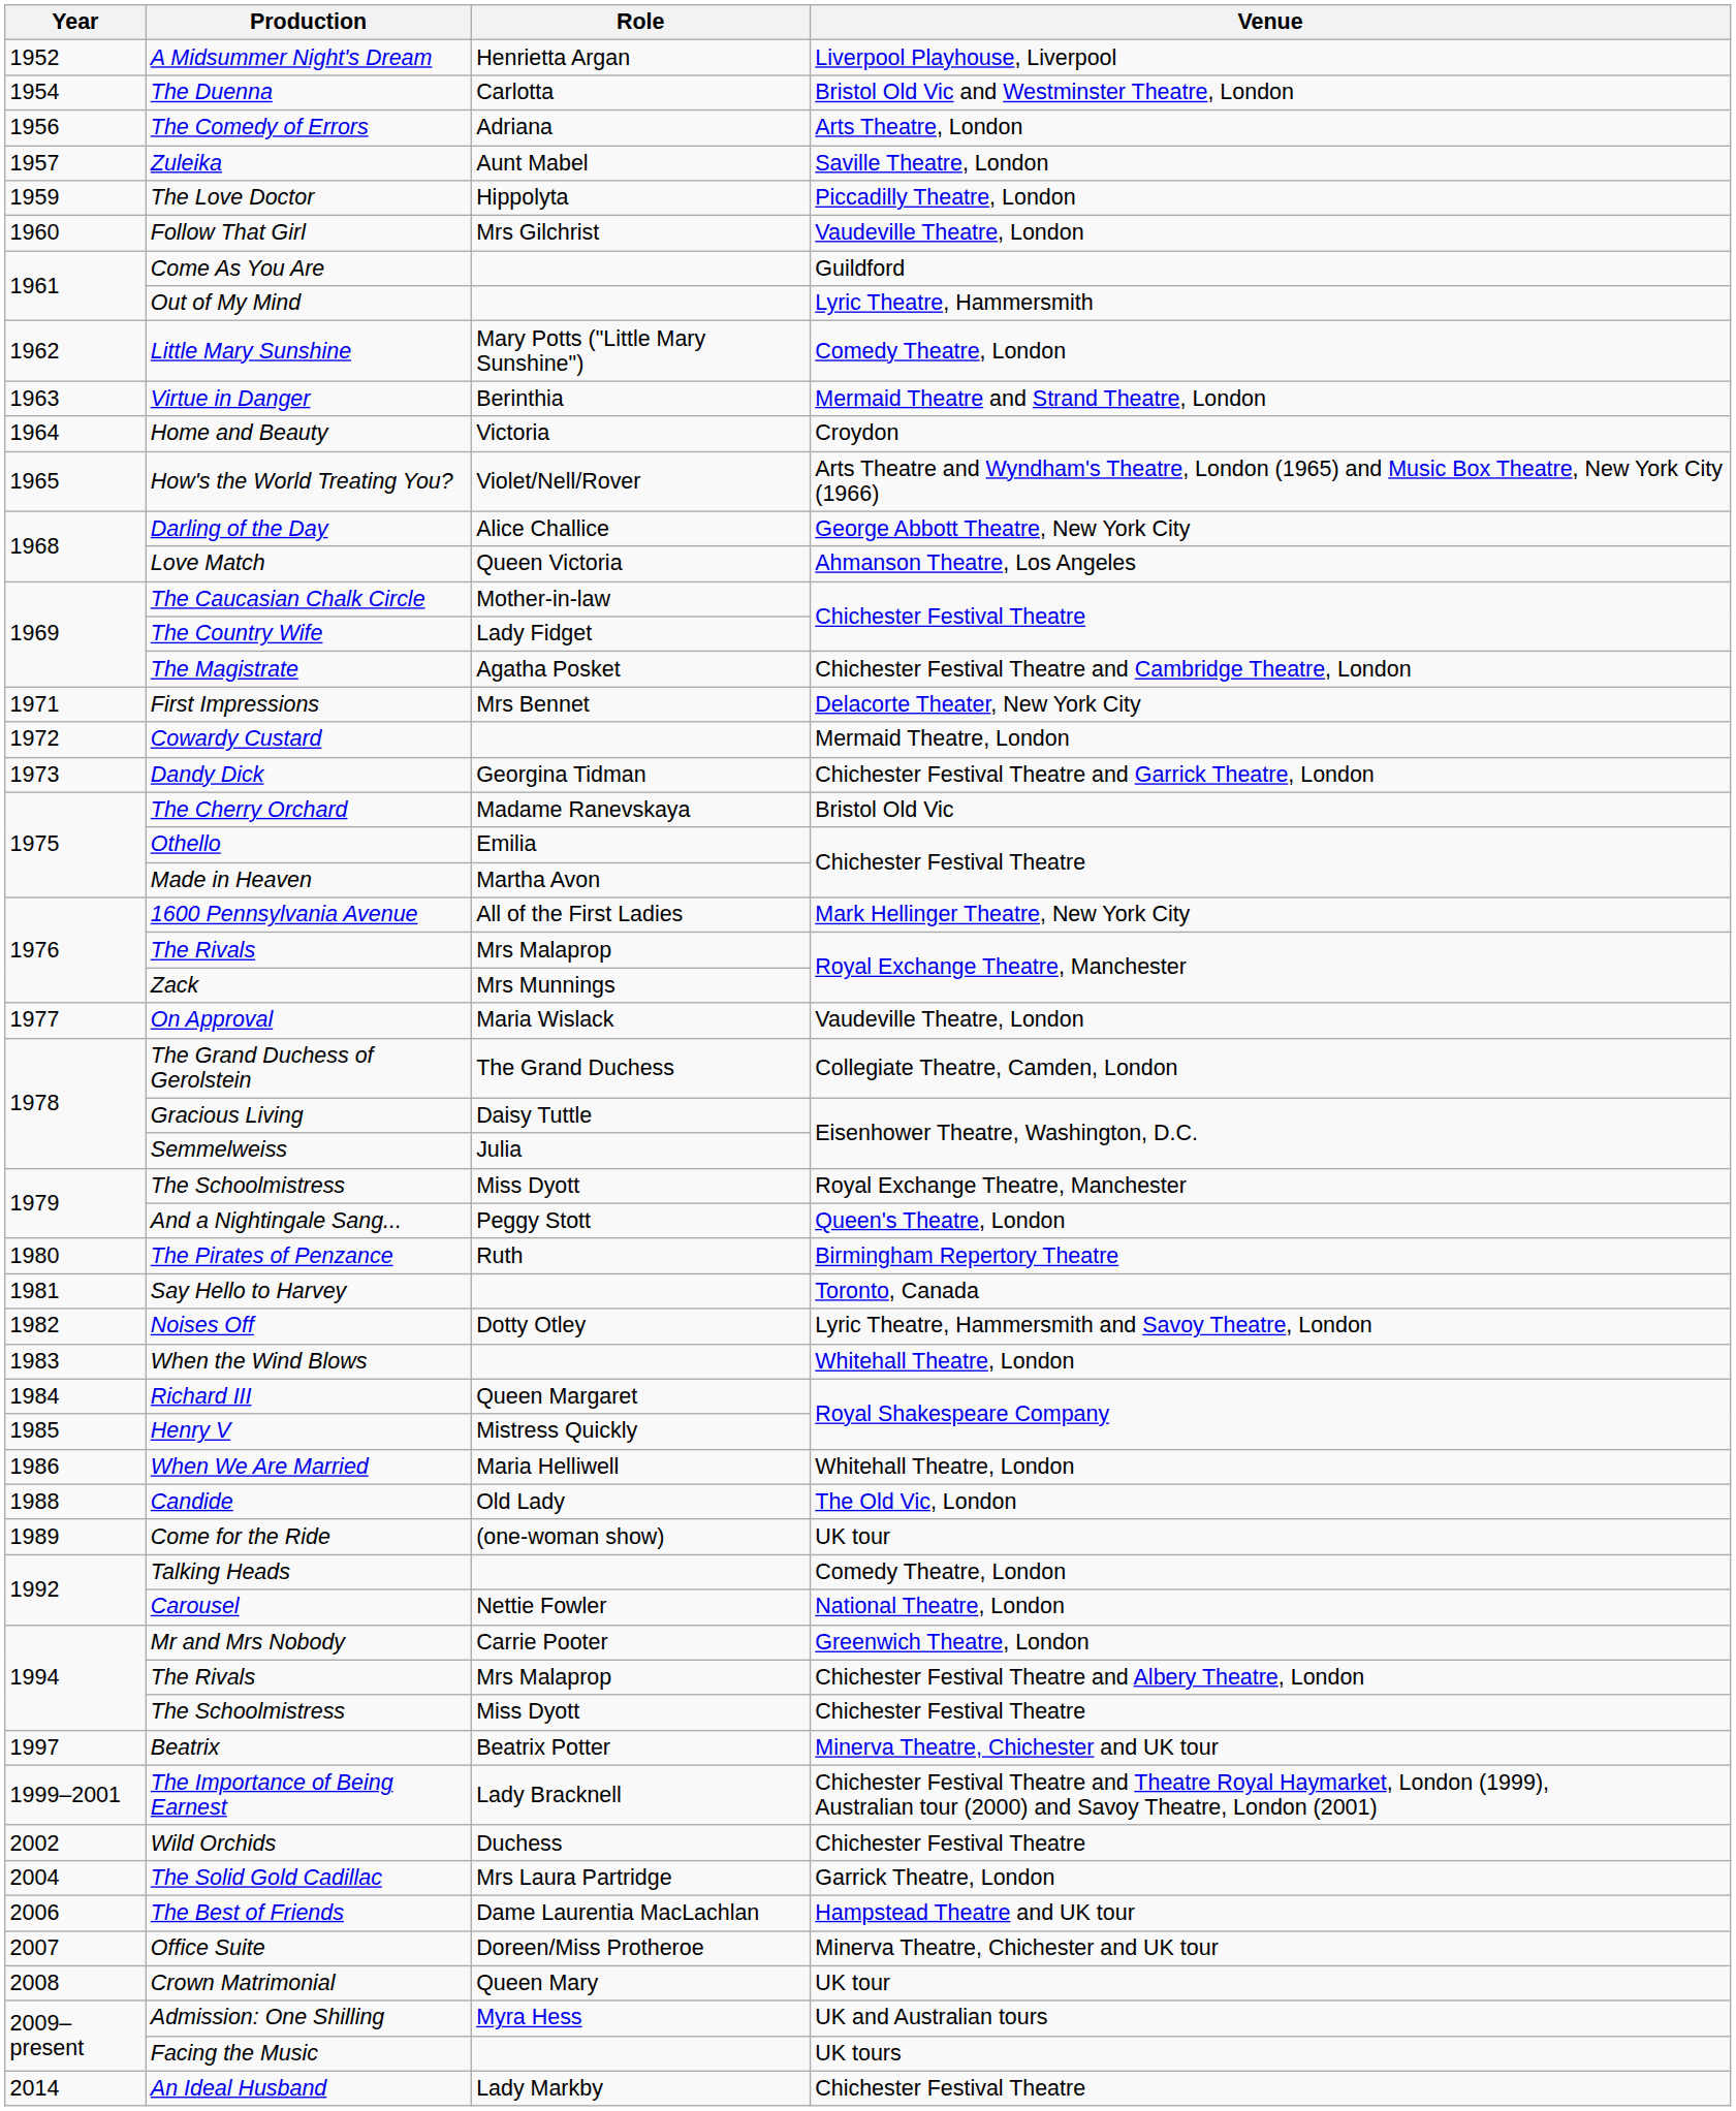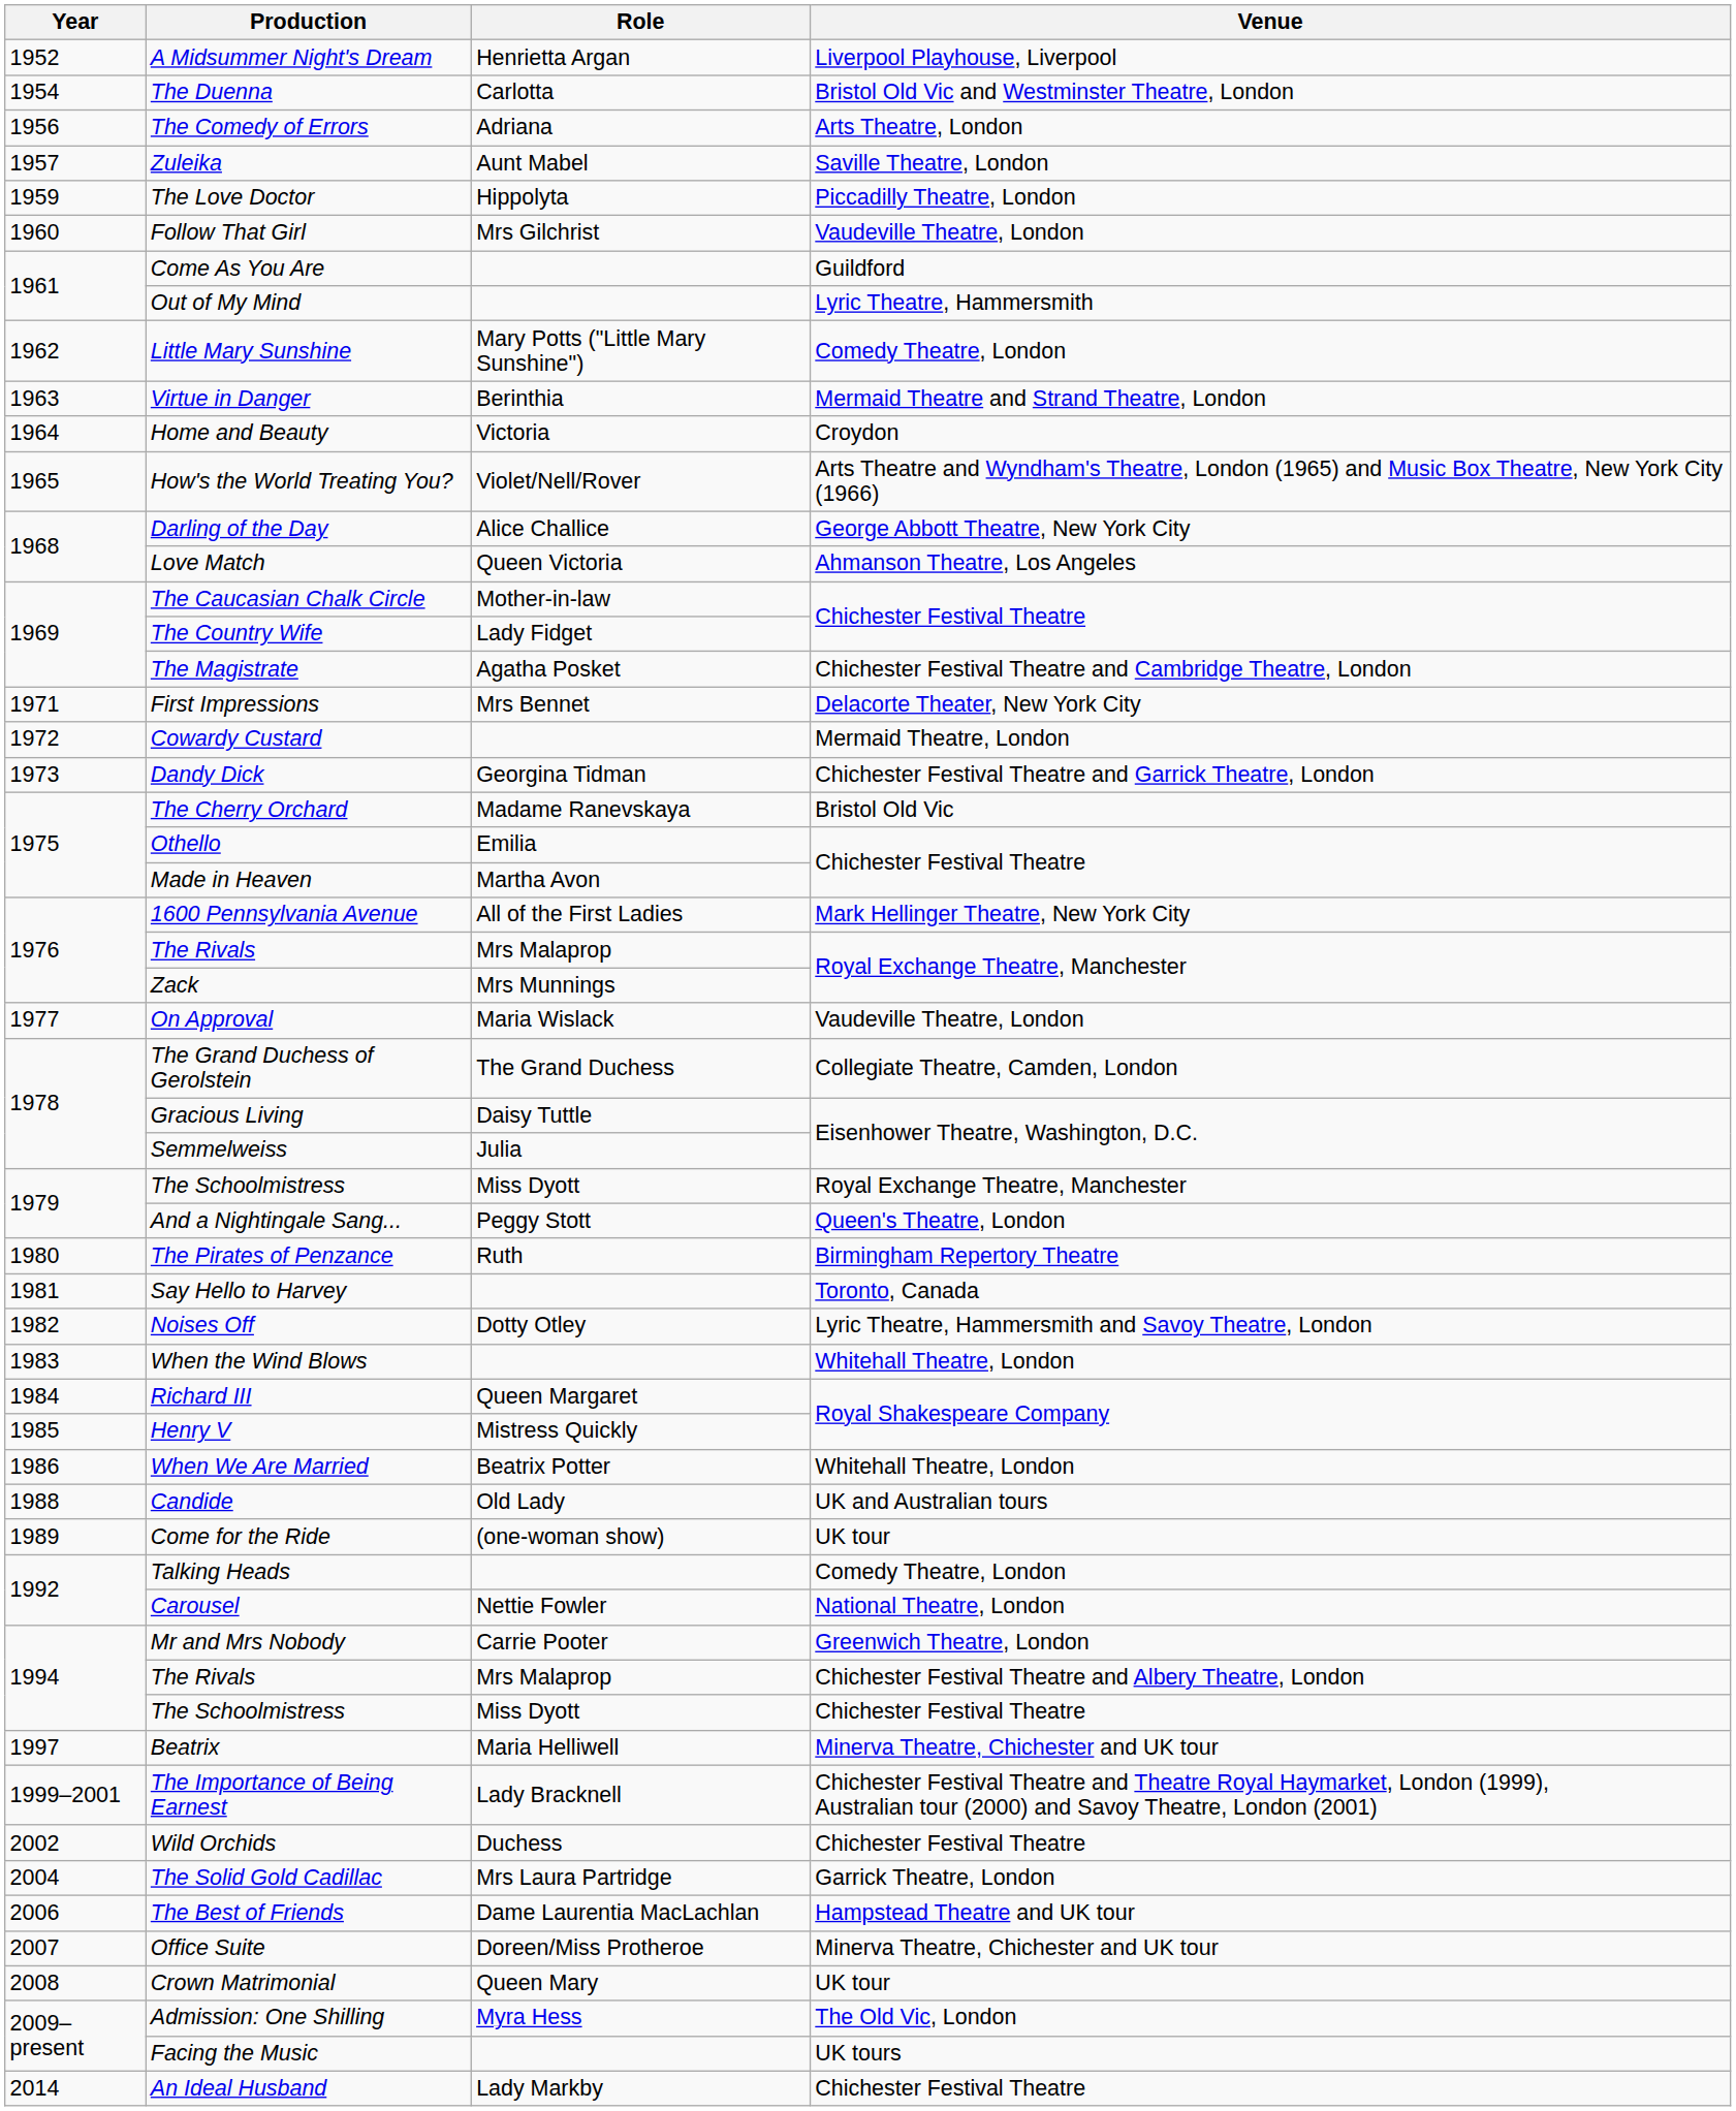When We Are Married | Role: Maria Helliwell -> Beatrix Potter
Candide | Venue: The Old Vic, London -> UK and Australian tours
Beatrix | Role: Beatrix Potter -> Maria Helliwell
Admission: One Shilling | Venue: UK and Australian tours -> The Old Vic, London
